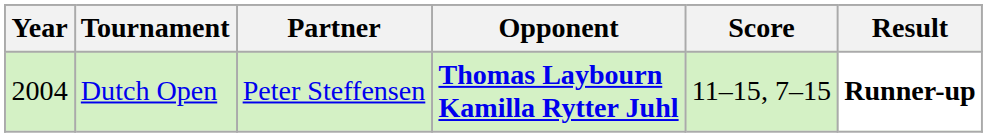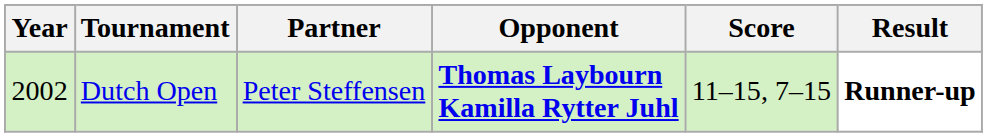Dutch Open | Year: 2004 -> 2002
